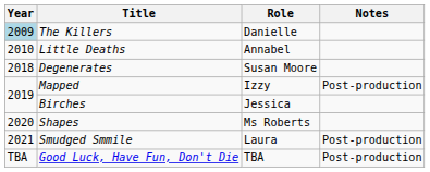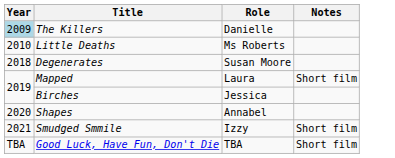Little Deaths | Role: Annabel -> Ms Roberts
Mapped | Role: Izzy -> Laura
Mapped | Notes: Post-production -> Short film
Shapes | Role: Ms Roberts -> Annabel
Smudged Smmile | Role: Laura -> Izzy
Smudged Smmile | Notes: Post-production -> Short film
Good Luck, Have Fun, Don't Die | Notes: Post-production -> Short film
